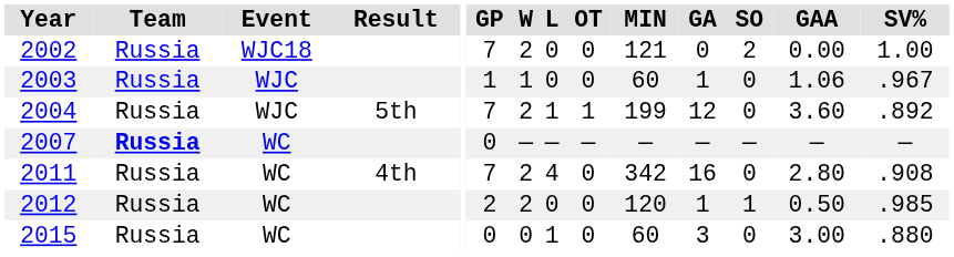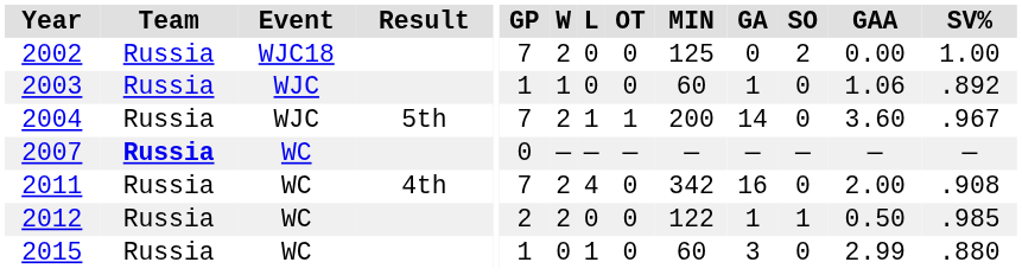2002 | MIN: 121 -> 125
2003 | SV%: .967 -> .892
2004 | MIN: 199 -> 200
2004 | GA: 12 -> 14
2004 | SV%: .892 -> .967
2011 | GAA: 2.80 -> 2.00
2012 | MIN: 120 -> 122
2015 | GP: 0 -> 1
2015 | GAA: 3.00 -> 2.99
